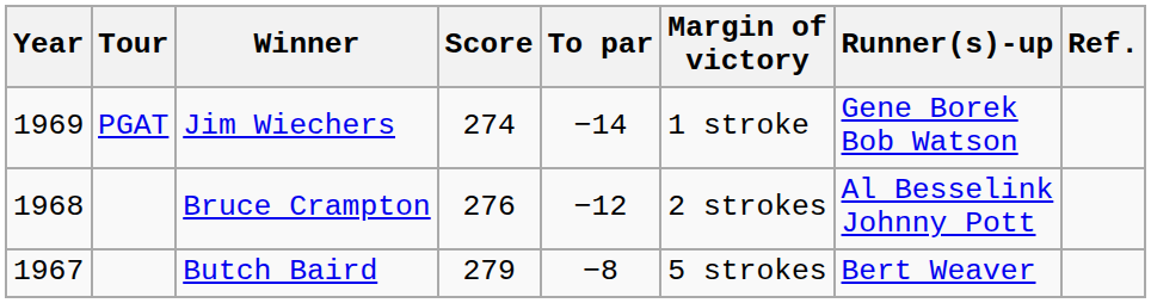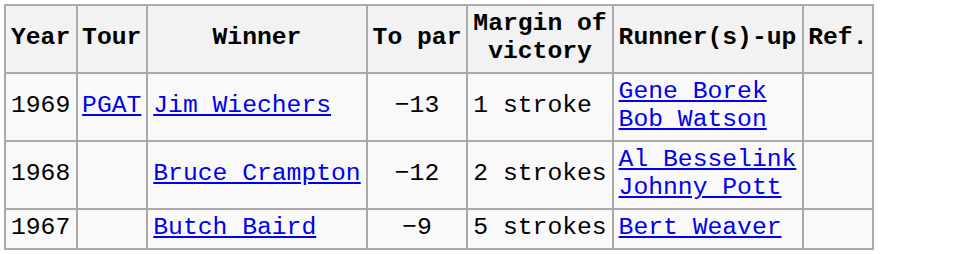- column: Score | 274 | 276 | 279
Jim Wiechers | To par: −14 -> −13
Butch Baird | To par: −8 -> −9
